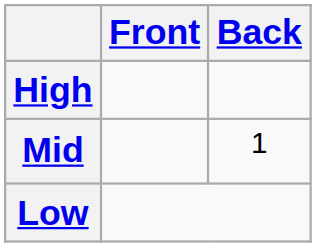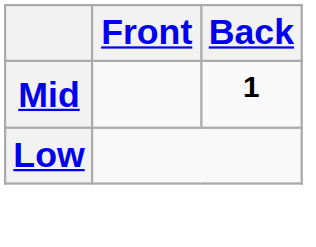- row: High
Mid | Back: normal -> bold
